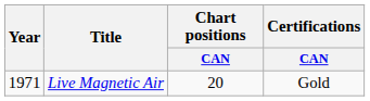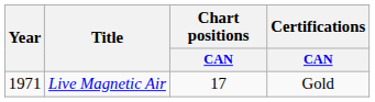Live Magnetic Air | Chart positions / CAN: 20 -> 17
